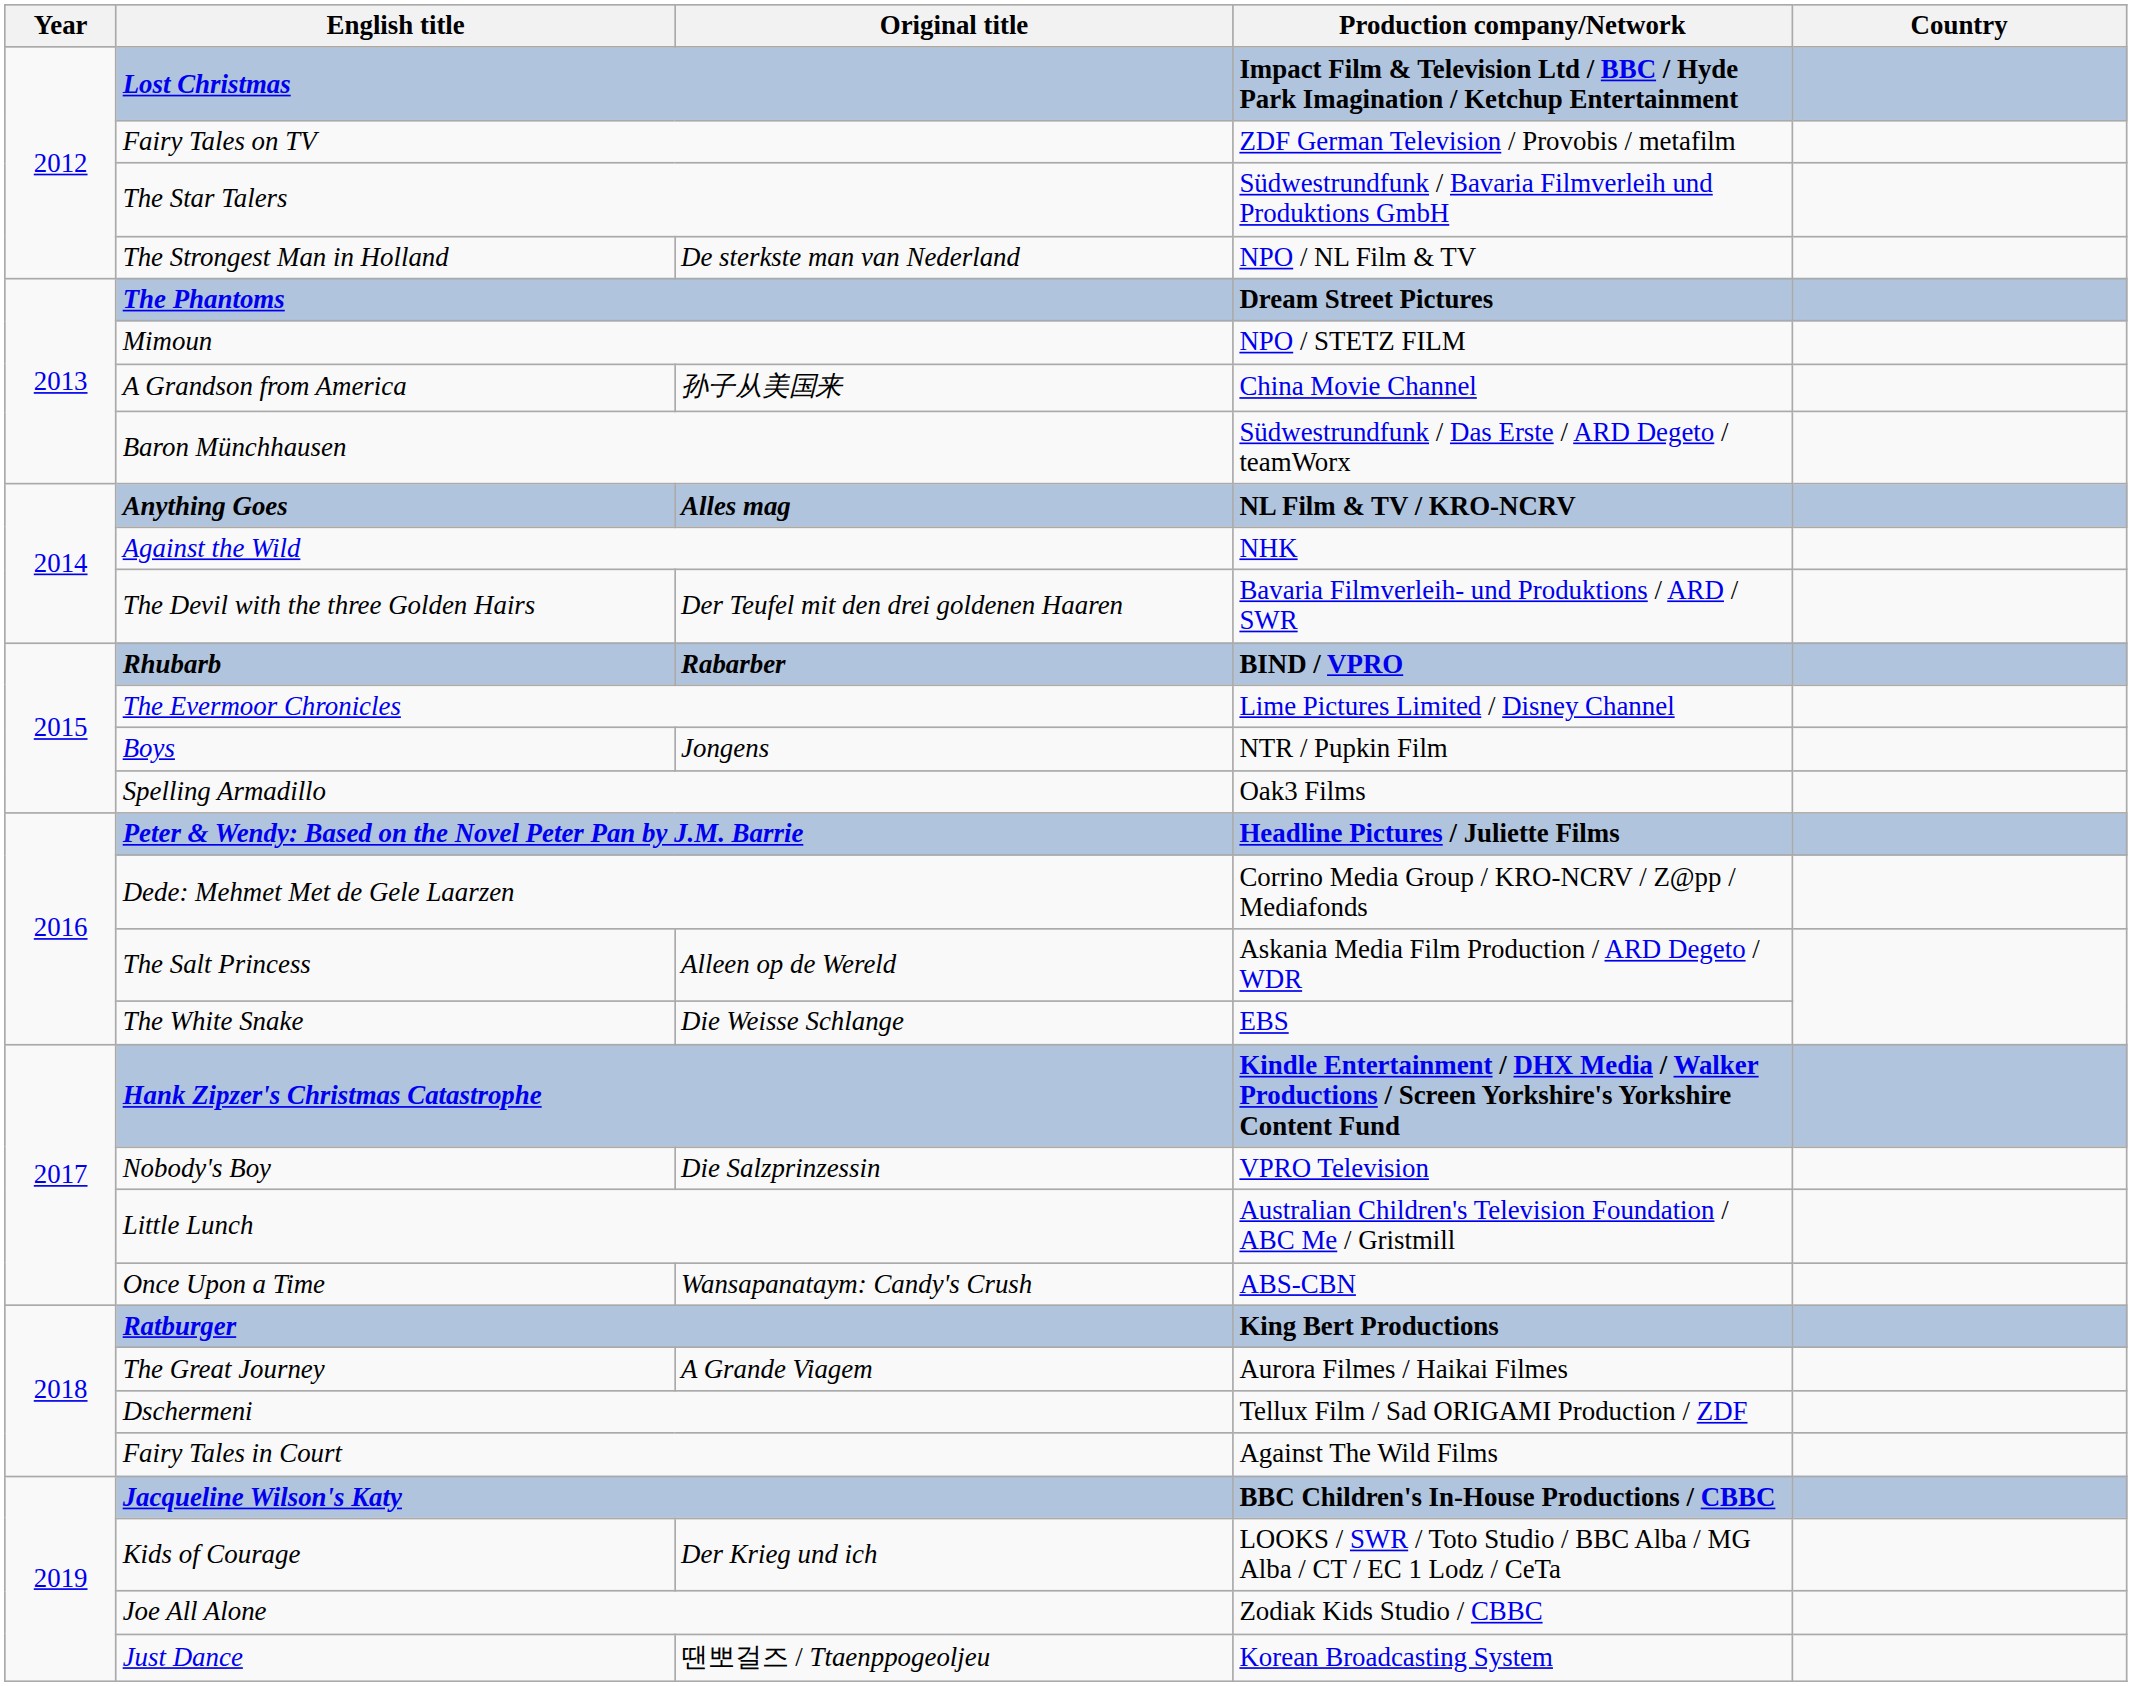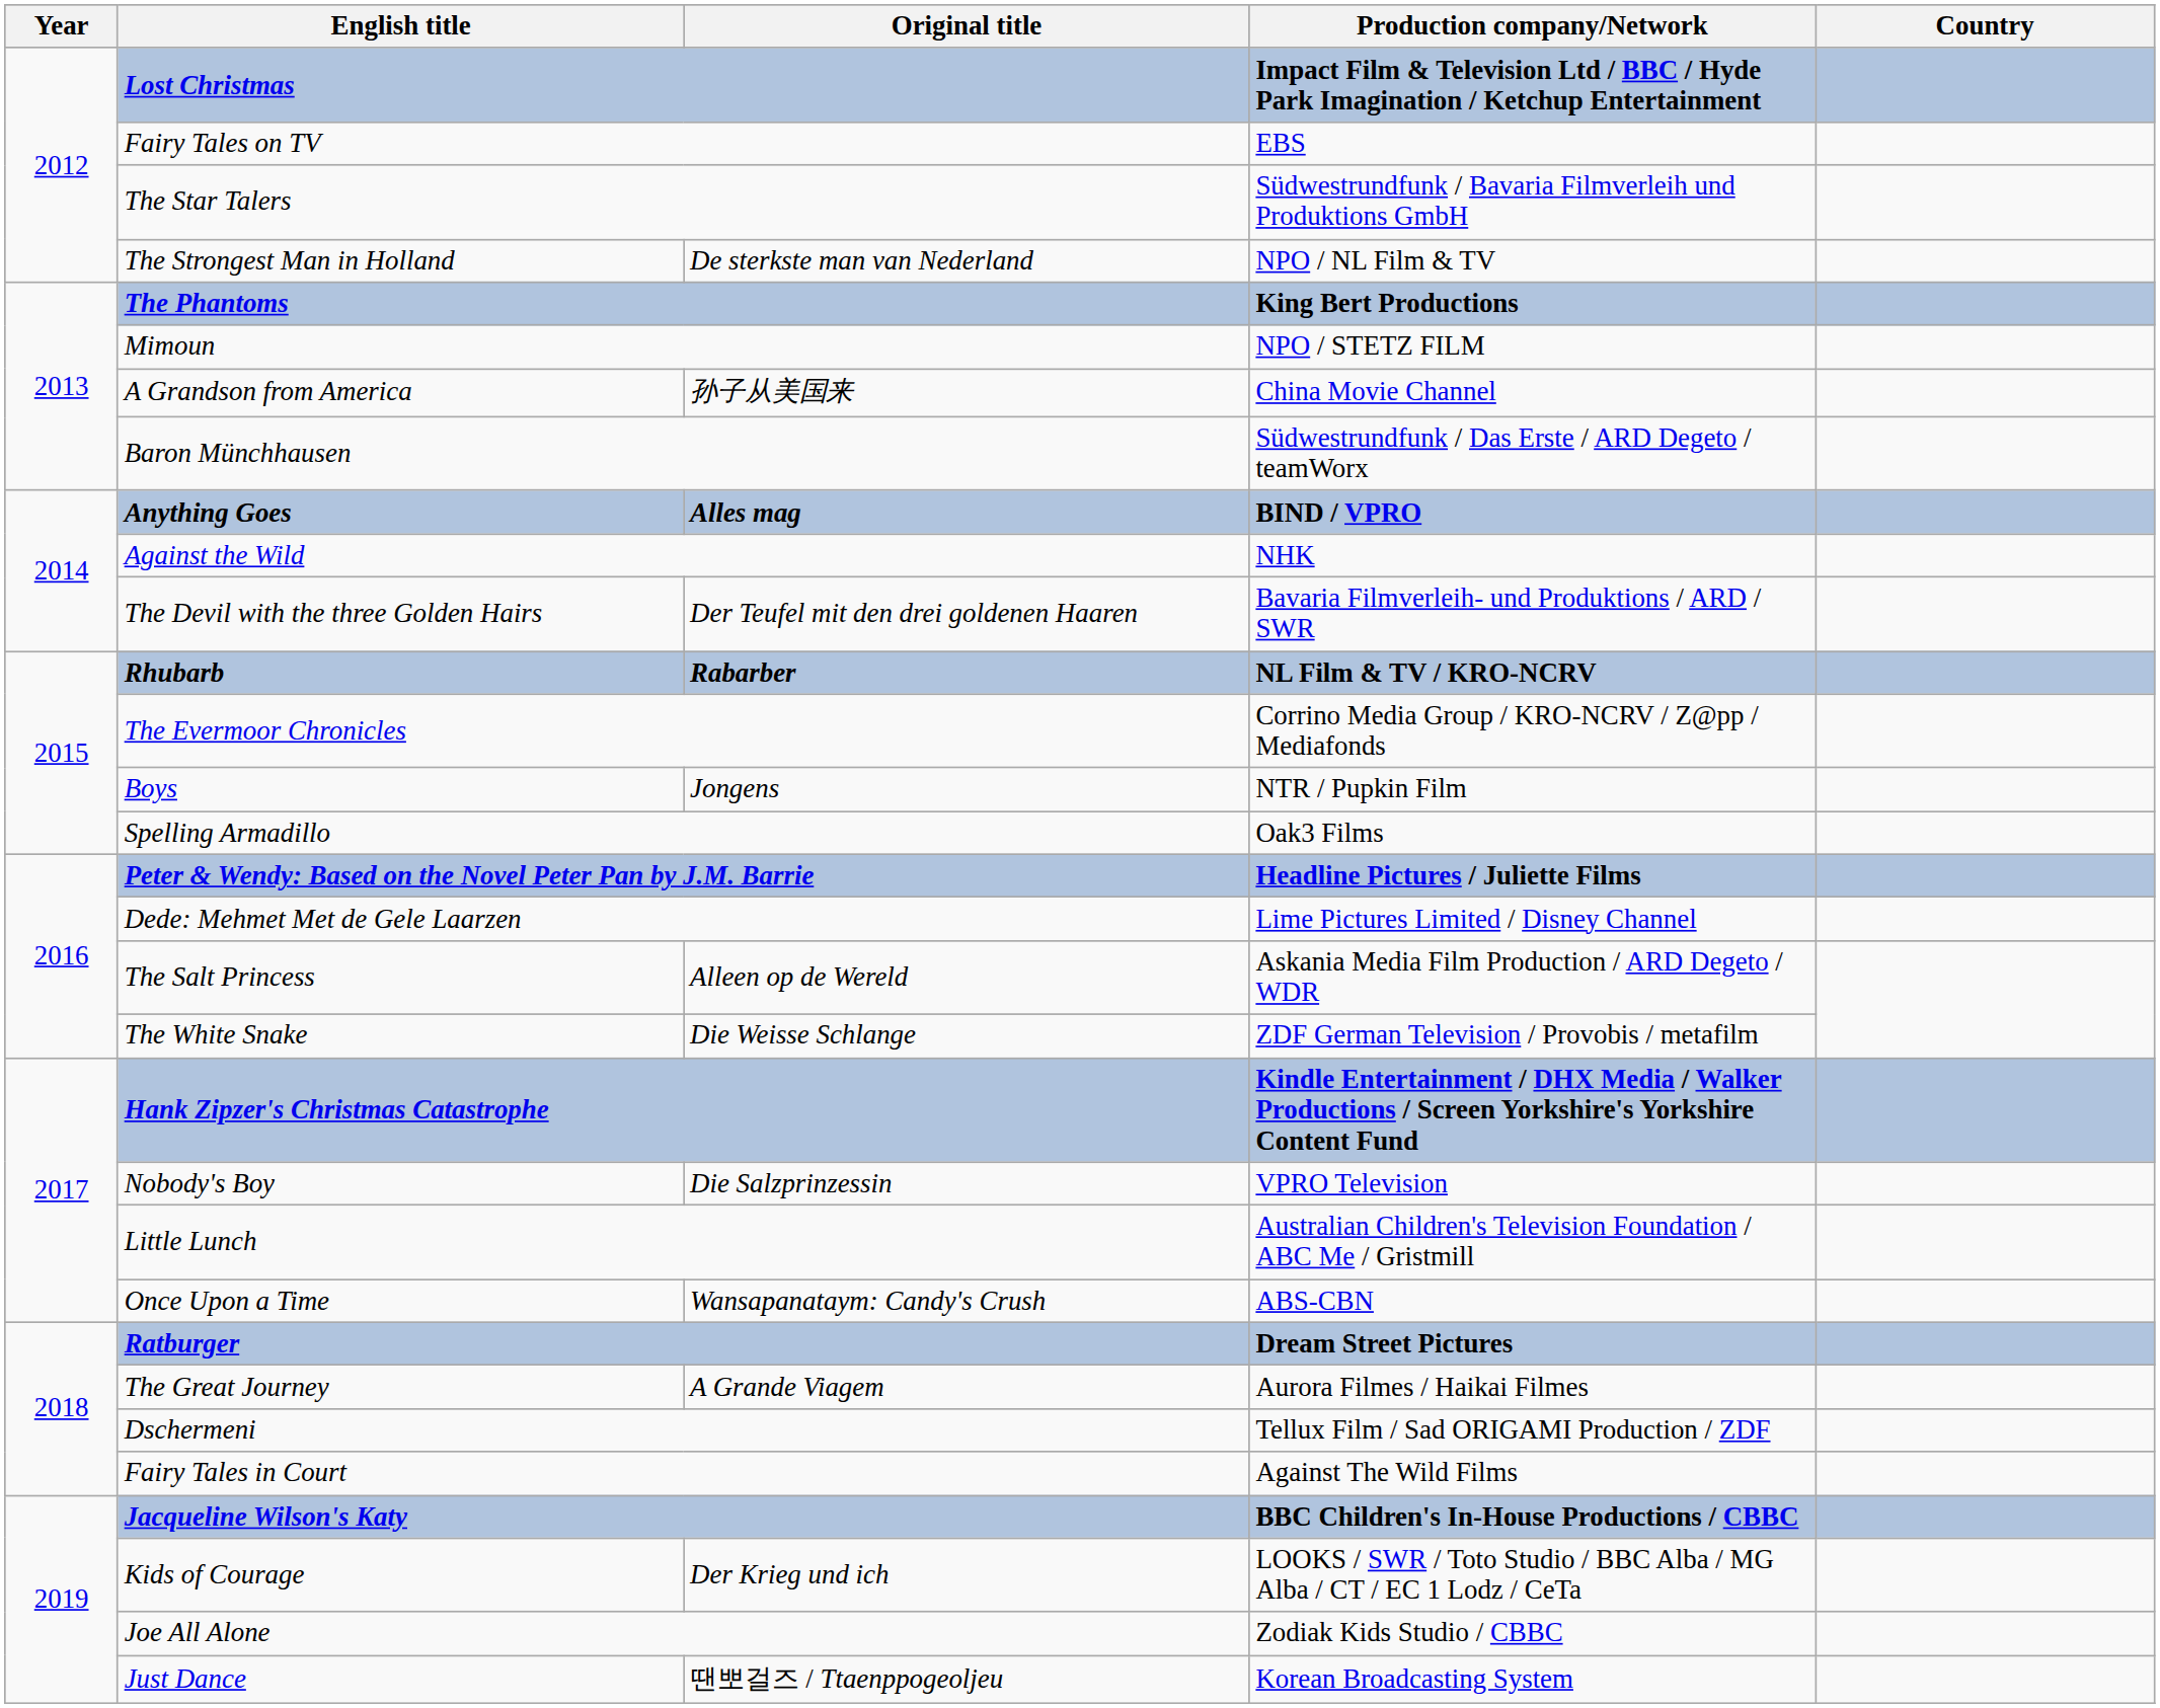Fairy Tales on TV | Production company/Network: ZDF German Television / Provobis / metafilm -> EBS
The Phantoms | Production company/Network: Dream Street Pictures -> King Bert Productions
Anything Goes | Production company/Network: NL Film & TV / KRO-NCRV -> BIND / VPRO
Rhubarb | Production company/Network: BIND / VPRO -> NL Film & TV / KRO-NCRV
The Evermoor Chronicles | Production company/Network: Lime Pictures Limited / Disney Channel -> Corrino Media Group / KRO-NCRV / Z@pp / Mediafonds
Dede: Mehmet Met de Gele Laarzen | Production company/Network: Corrino Media Group / KRO-NCRV / Z@pp / Mediafonds -> Lime Pictures Limited / Disney Channel
The White Snake | Production company/Network: EBS -> ZDF German Television / Provobis / metafilm
Ratburger | Production company/Network: King Bert Productions -> Dream Street Pictures
